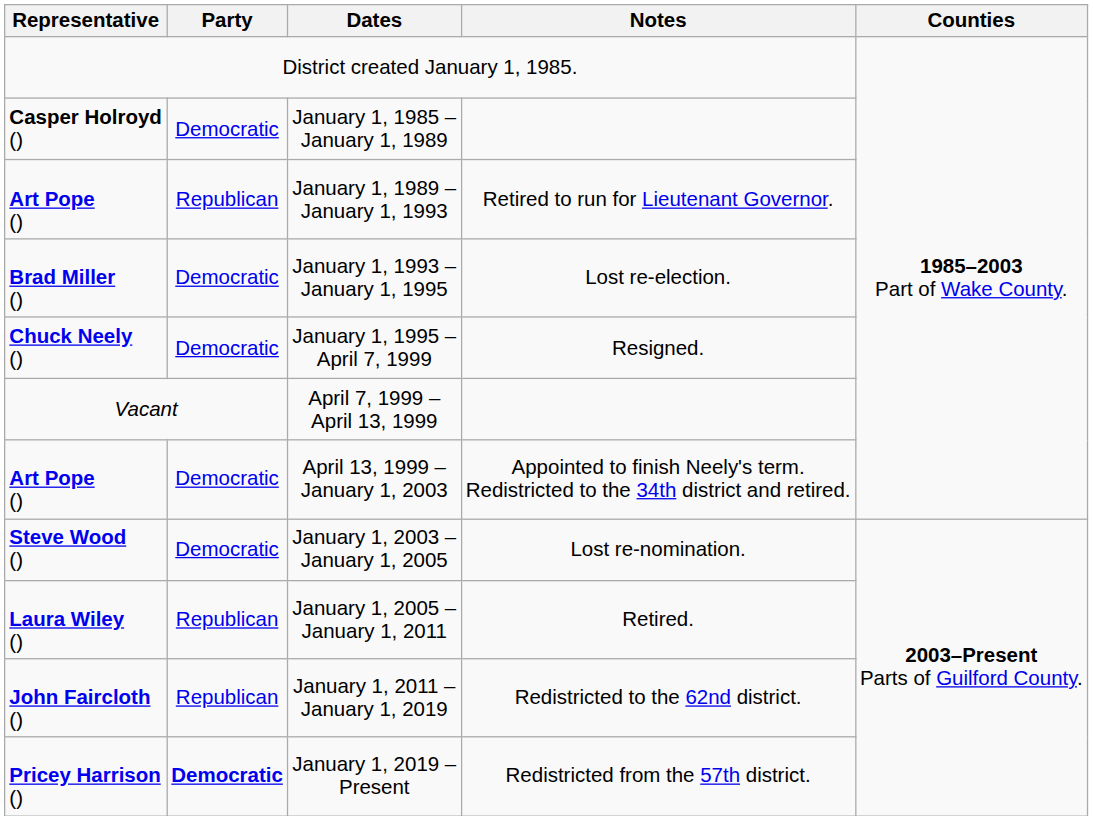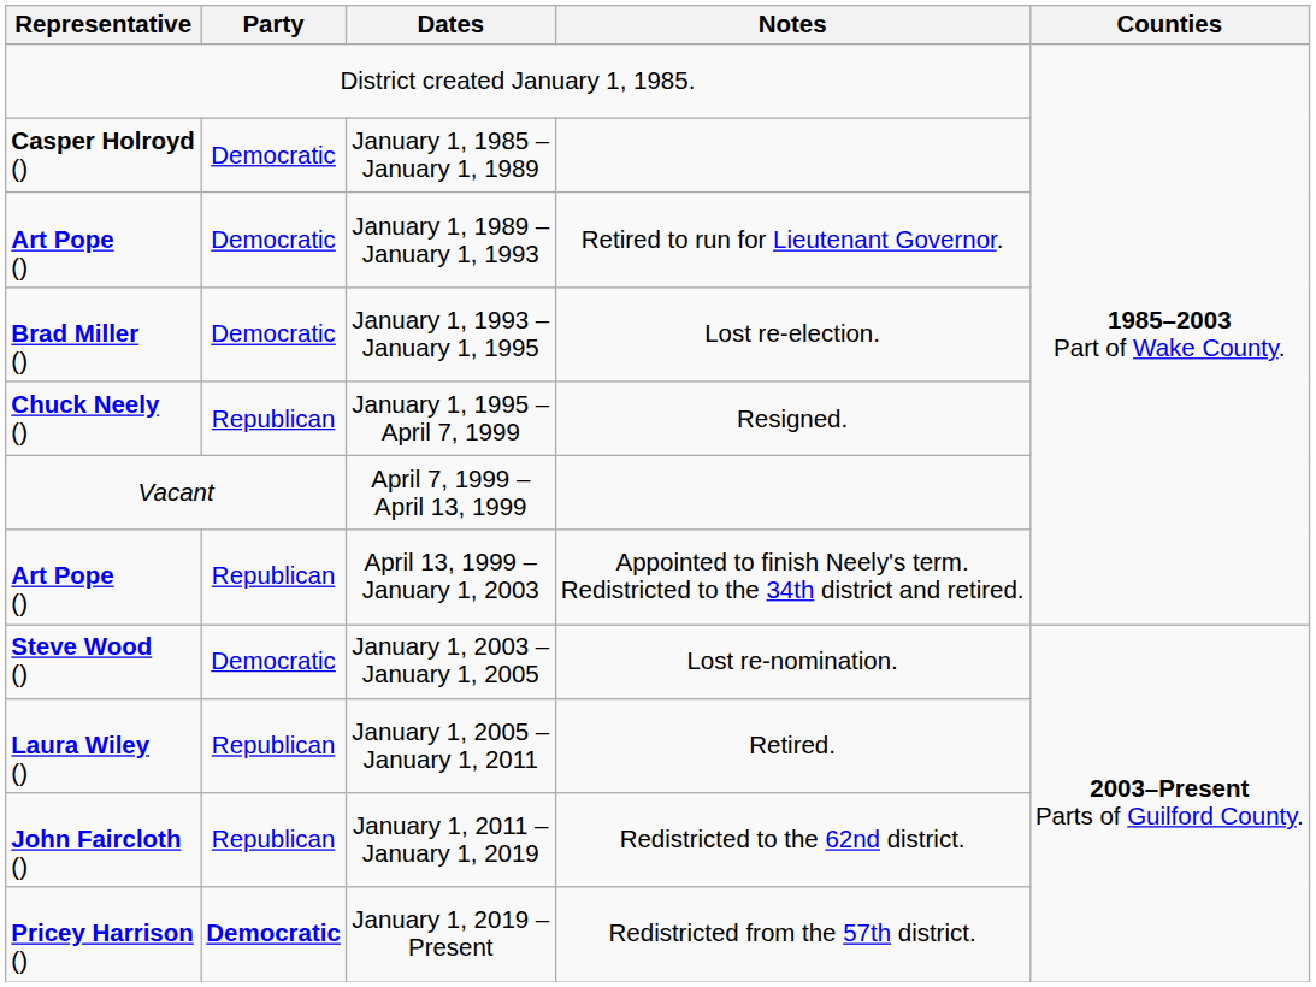January 1, 1989 – January 1, 1993 | Party: Republican -> Democratic
January 1, 1995 – April 7, 1999 | Party: Democratic -> Republican
April 13, 1999 – January 1, 2003 | Party: Democratic -> Republican
